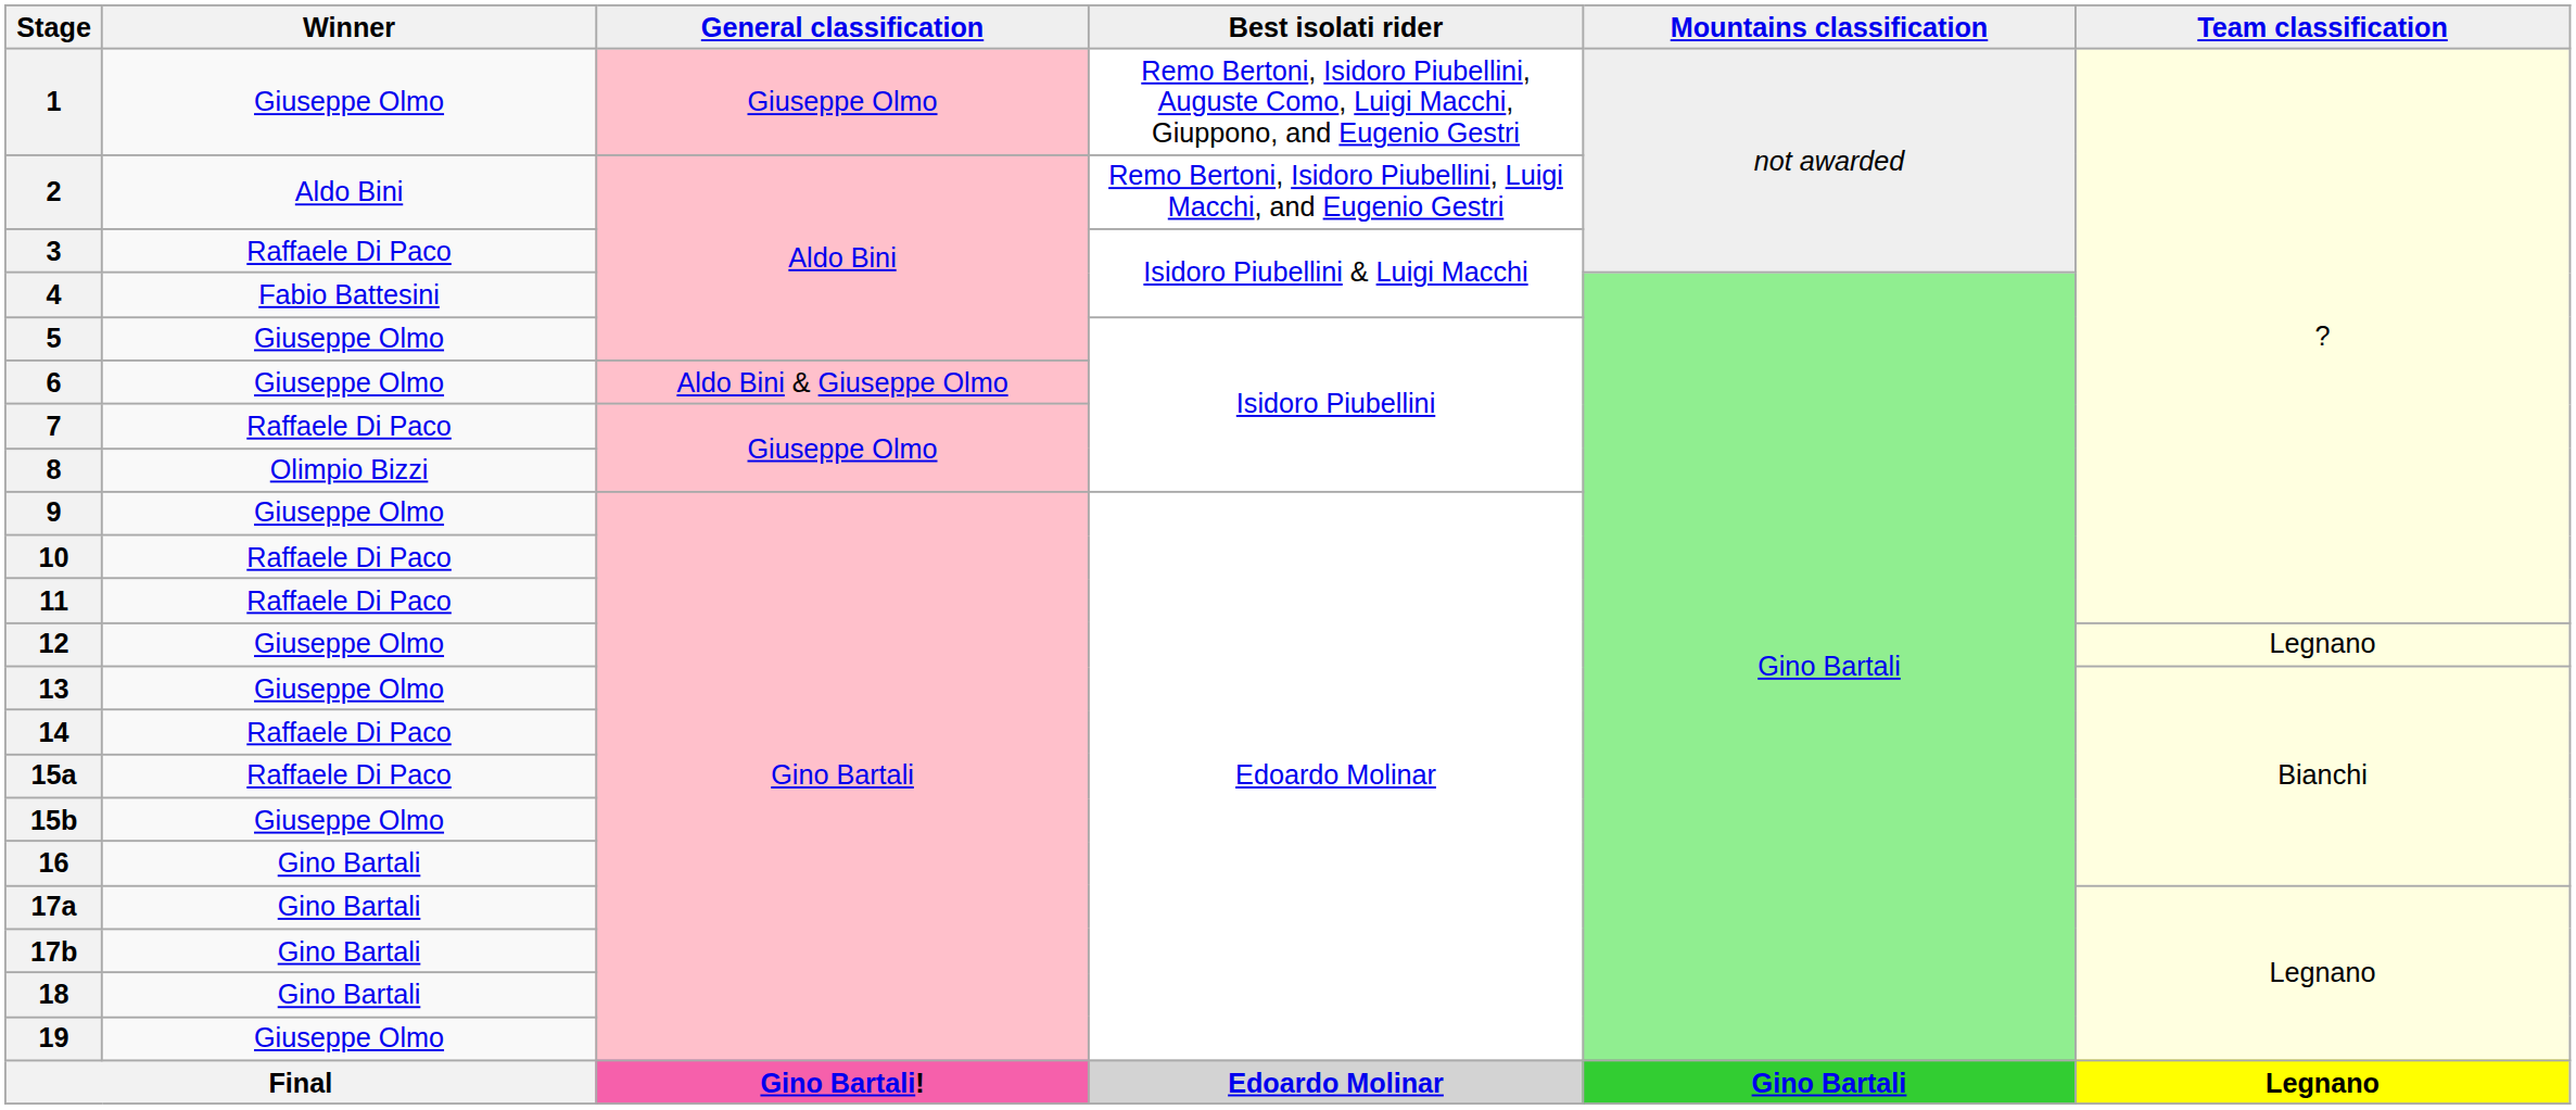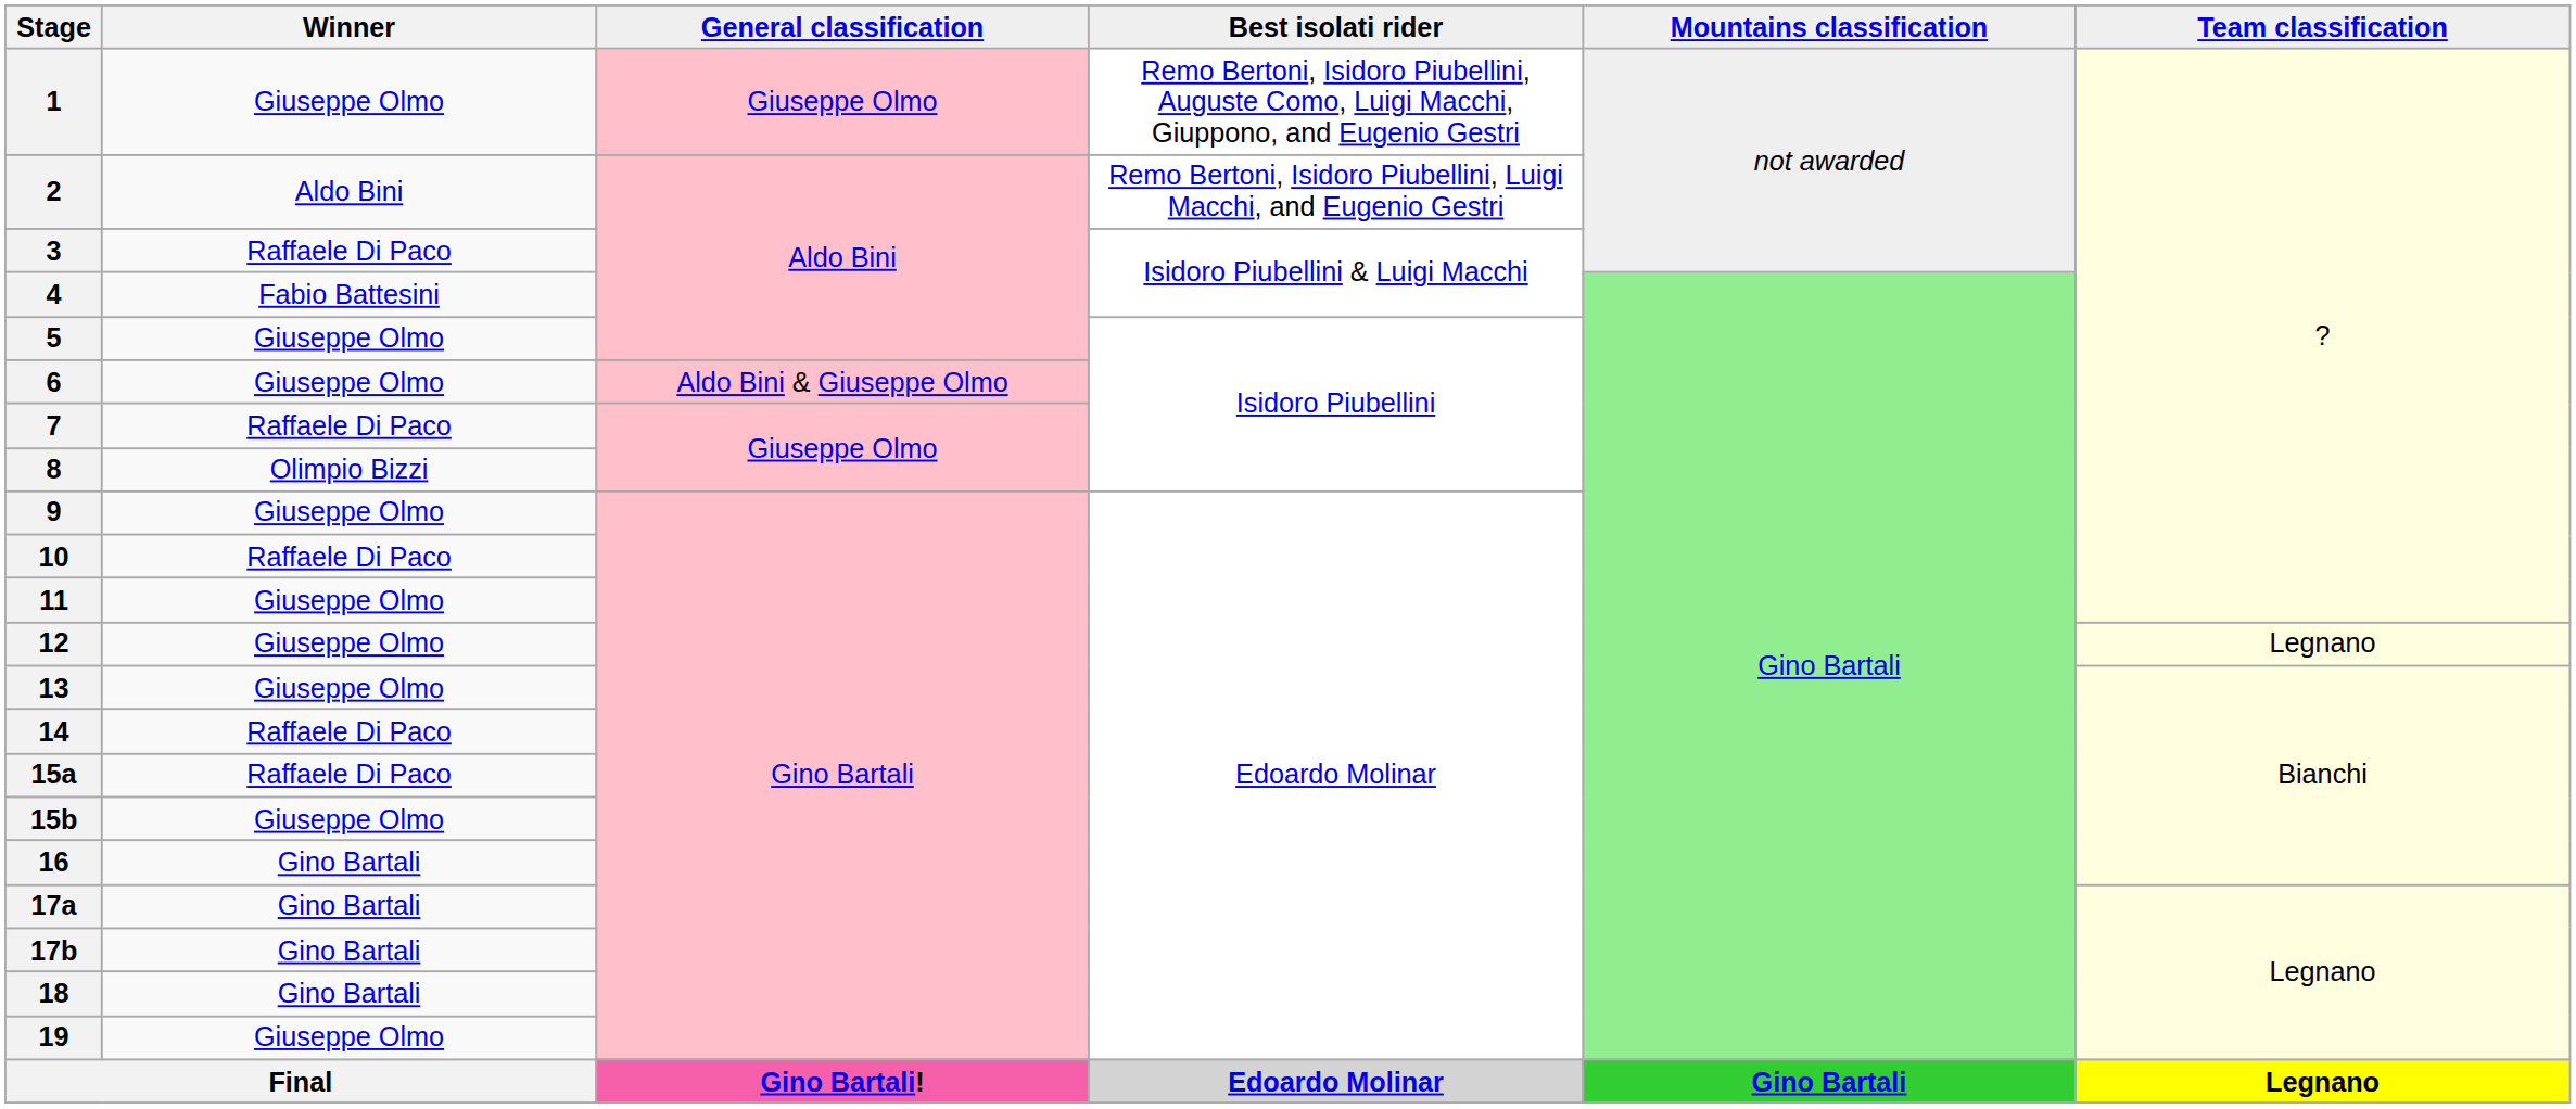11 | Winner: Raffaele Di Paco -> Giuseppe Olmo
